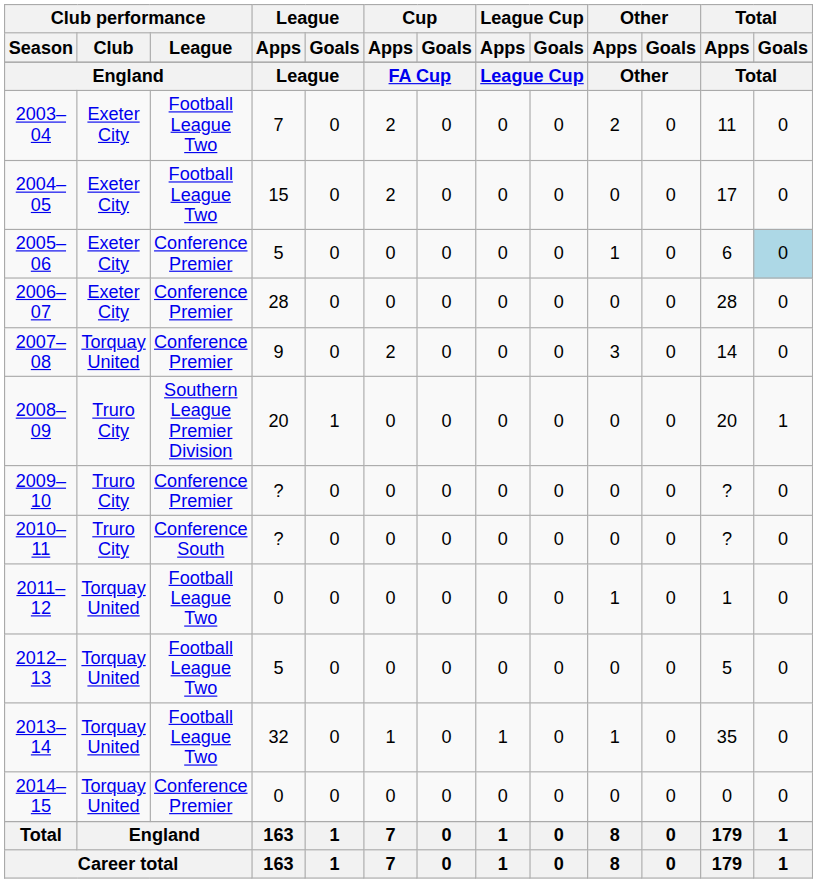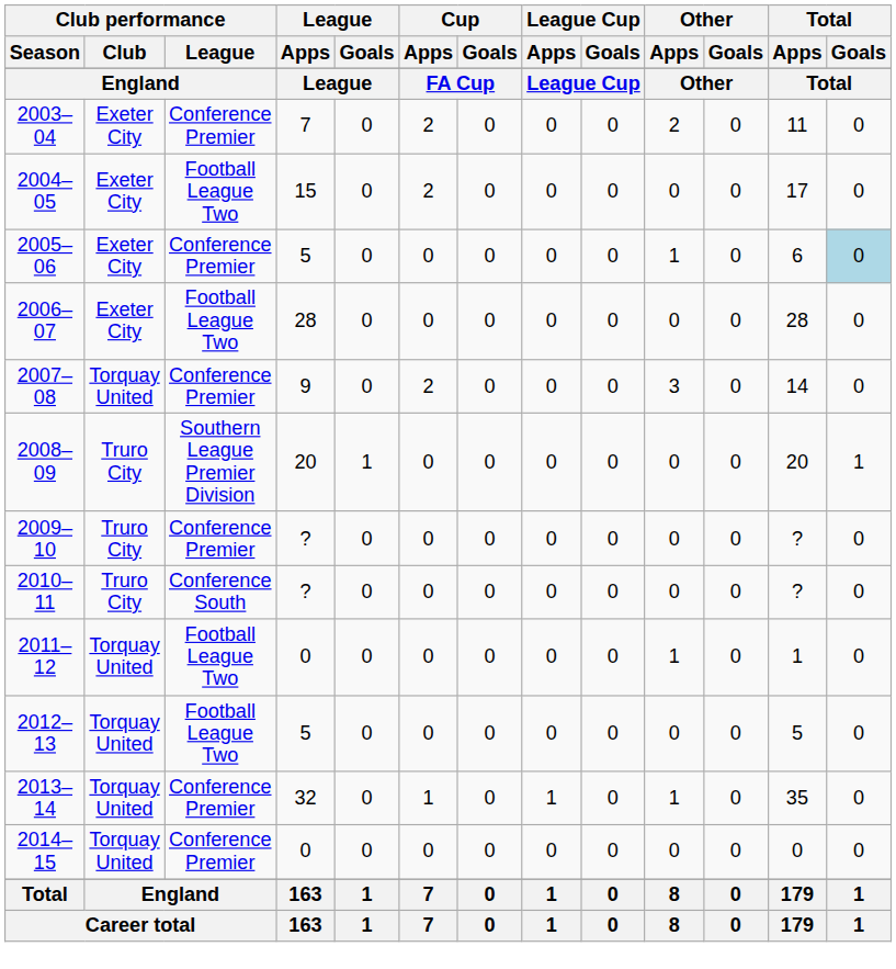2003–04 | Club performance / League: Football League Two -> Conference Premier
2006–07 | Club performance / League: Conference Premier -> Football League Two
2013–14 | Club performance / League: Football League Two -> Conference Premier
